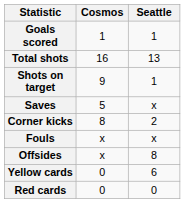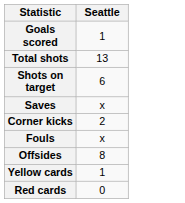- column: Cosmos | 1 | 16 | 9 | 5 | 8 | x | x | 0 | 0
Shots on target | Seattle: 1 -> 6
Yellow cards | Seattle: 6 -> 1
